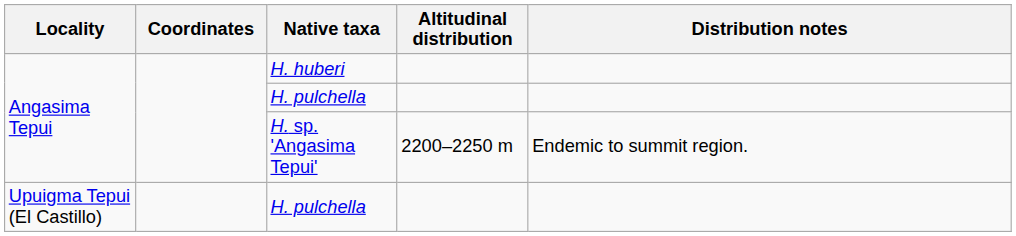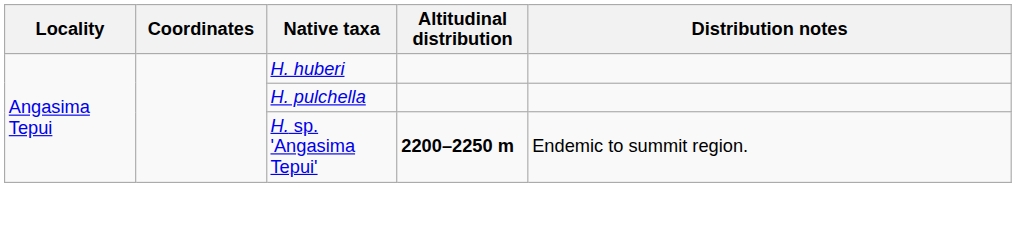H. sp. 'Angasima Tepui' | Altitudinal distribution: normal -> bold
- row: Upuigma Tepui (El Castillo) | H. pulchella
